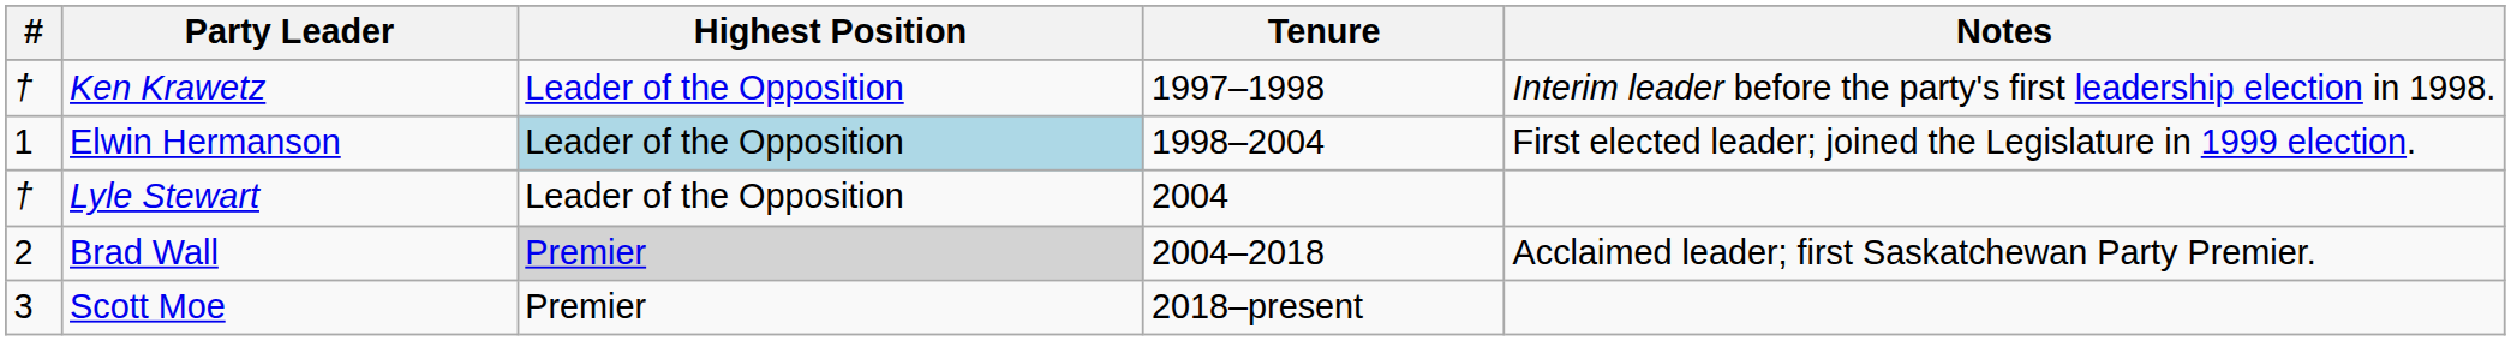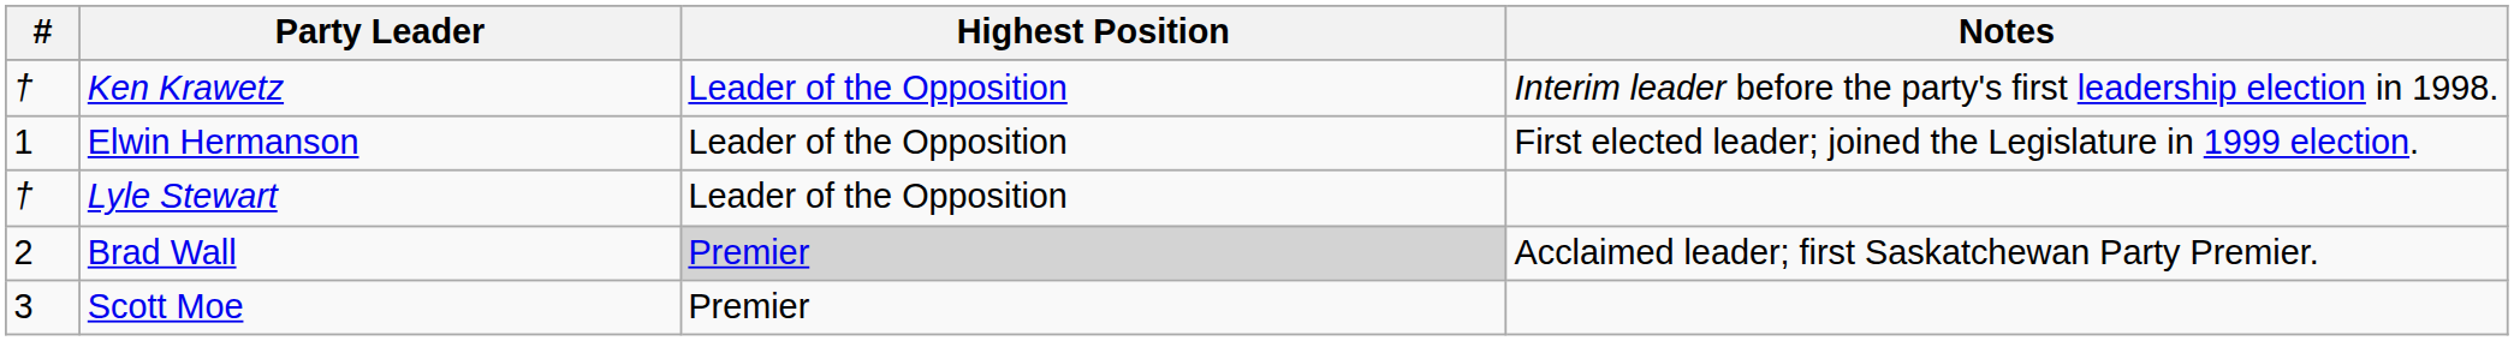- column: Tenure | 1997–1998 | 1998–2004 | 2004 | 2004–2018 | 2018–present
Elwin Hermanson | Highest Position: lightblue background -> no background
